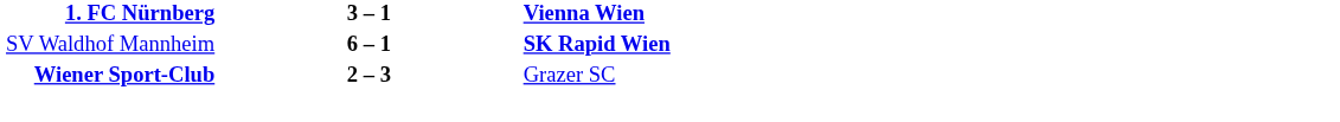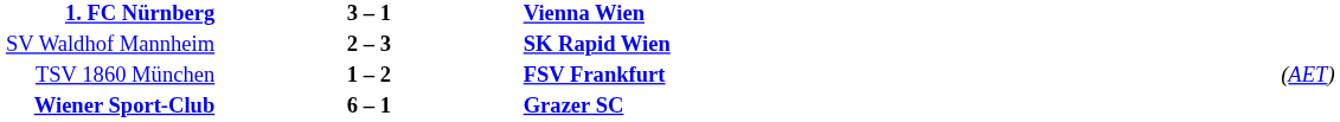SV Waldhof Mannheim | column 2: 6 – 1 -> 2 – 3
+ row: TSV 1860 München | 1 – 2 | FSV Frankfurt | (AET)
Wiener Sport-Club | column 2: 2 – 3 -> 6 – 1
Wiener Sport-Club | column 3: normal -> bold
